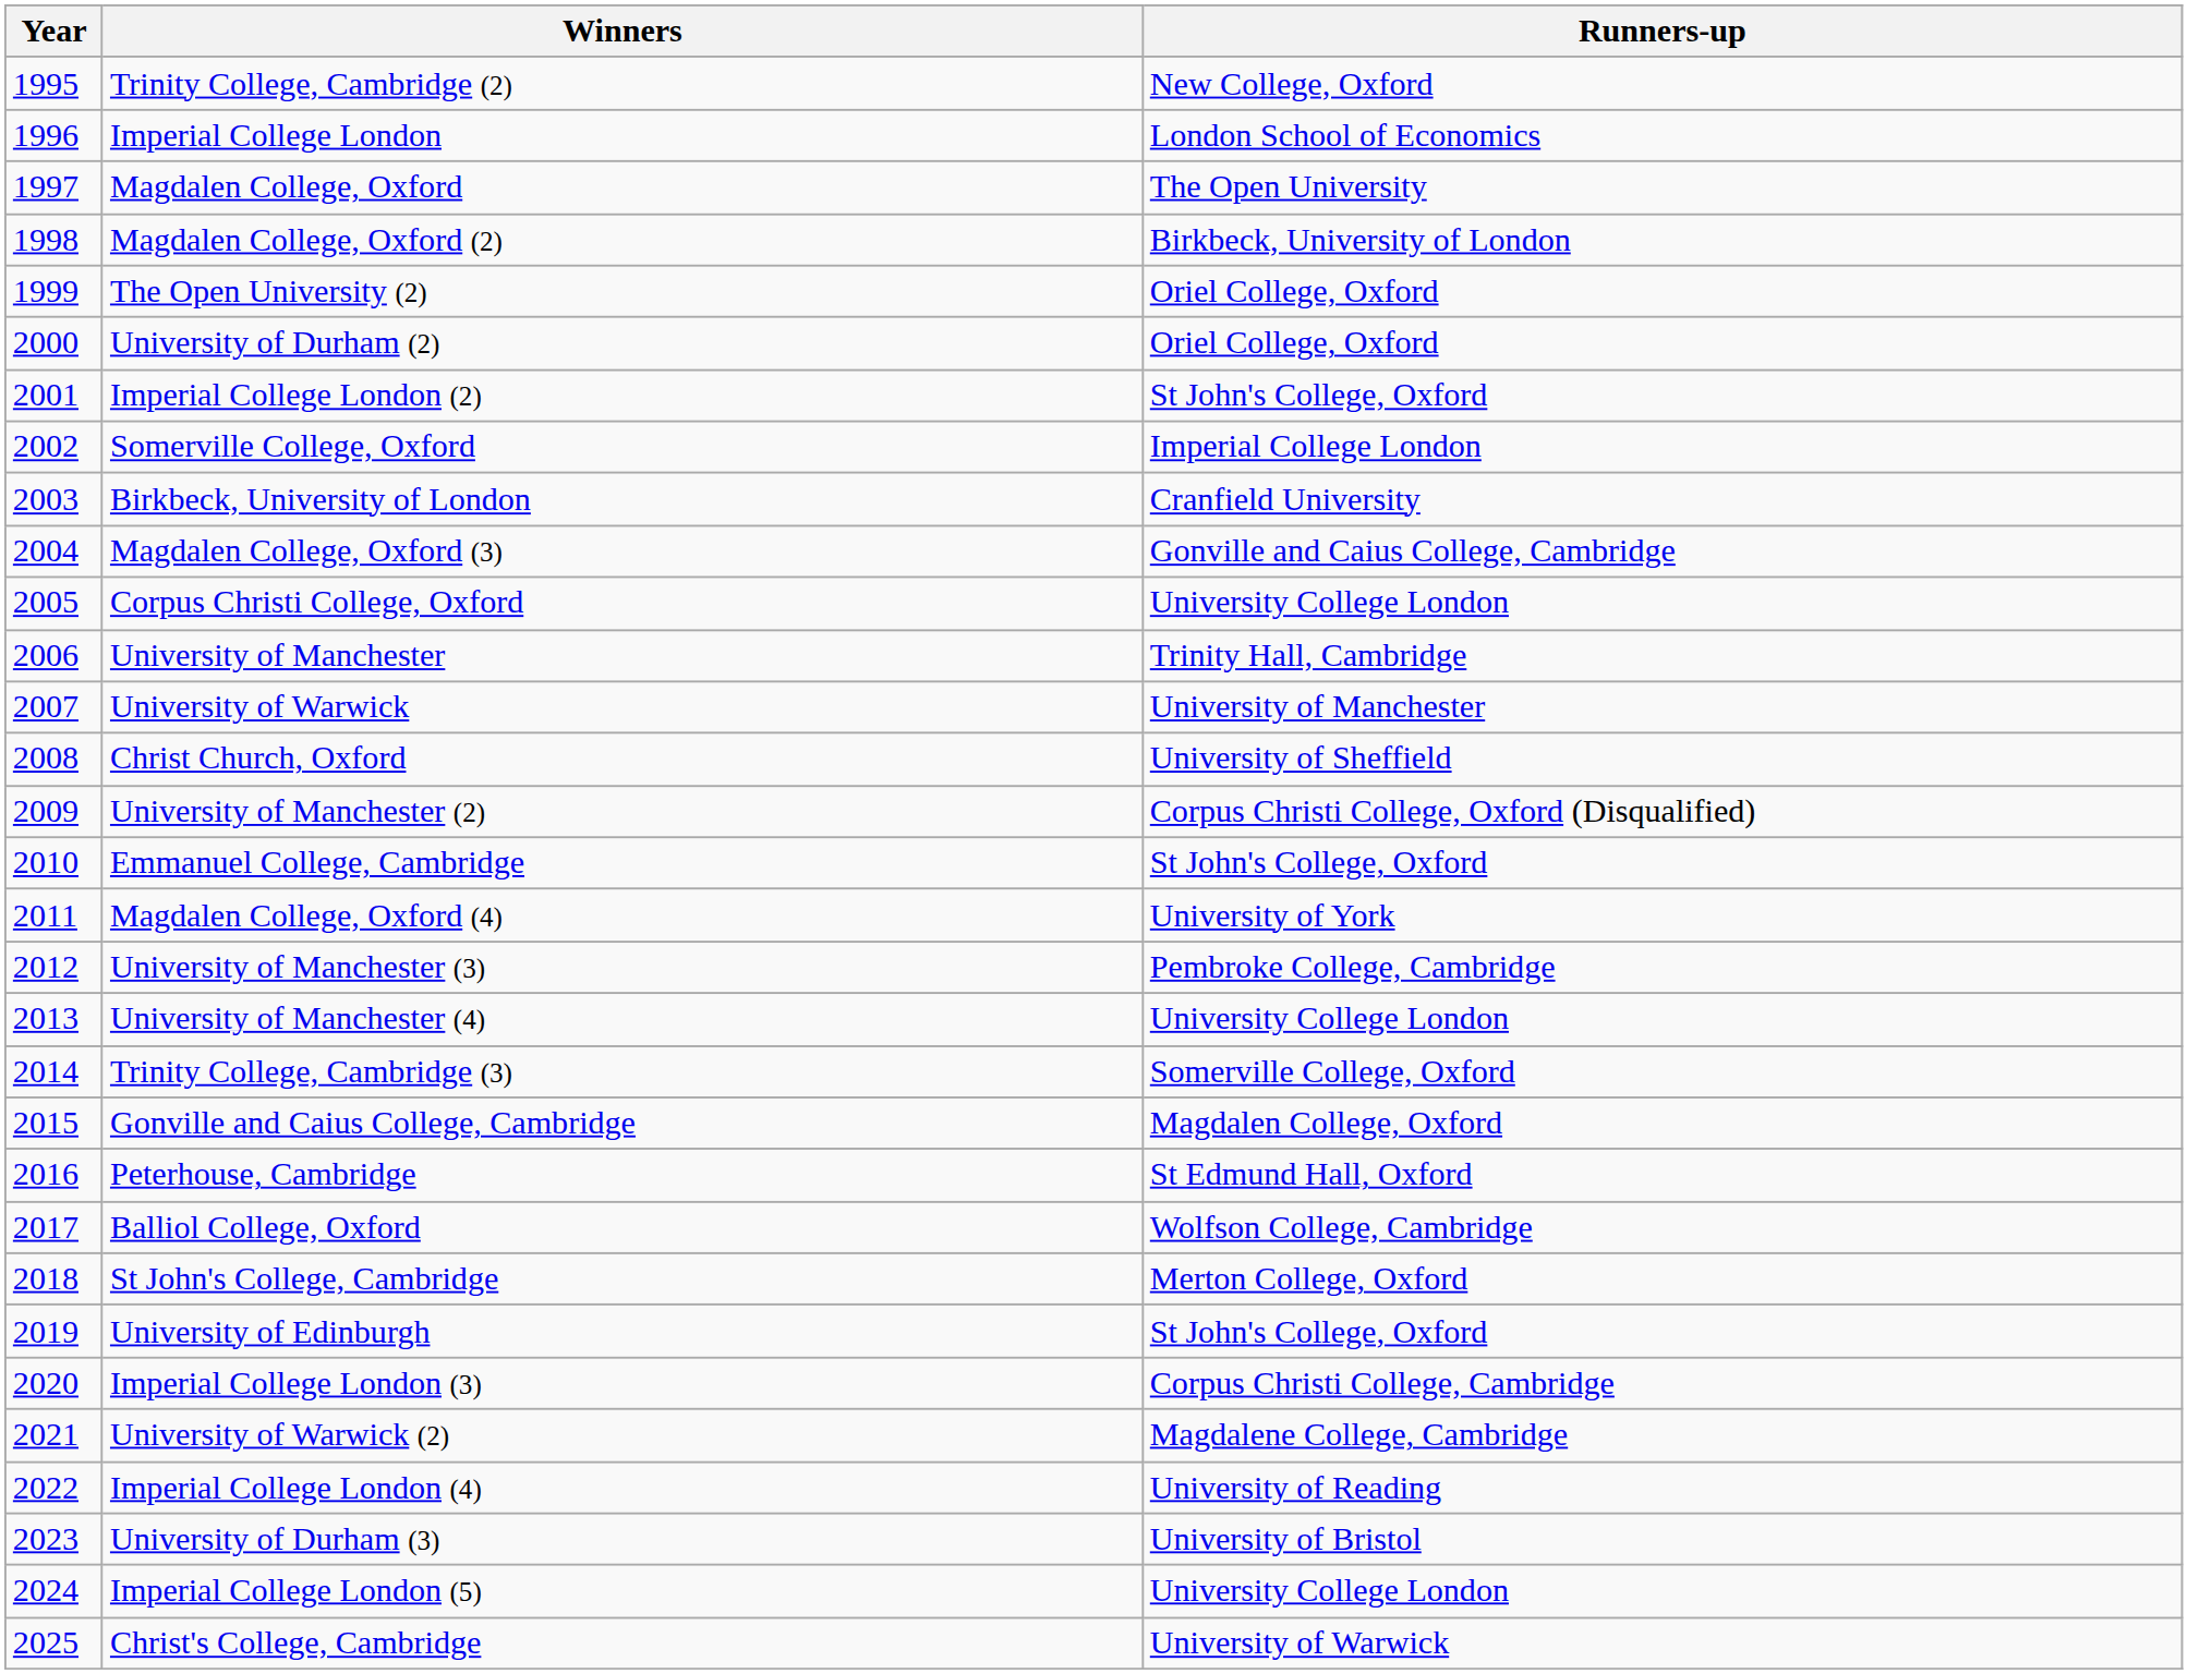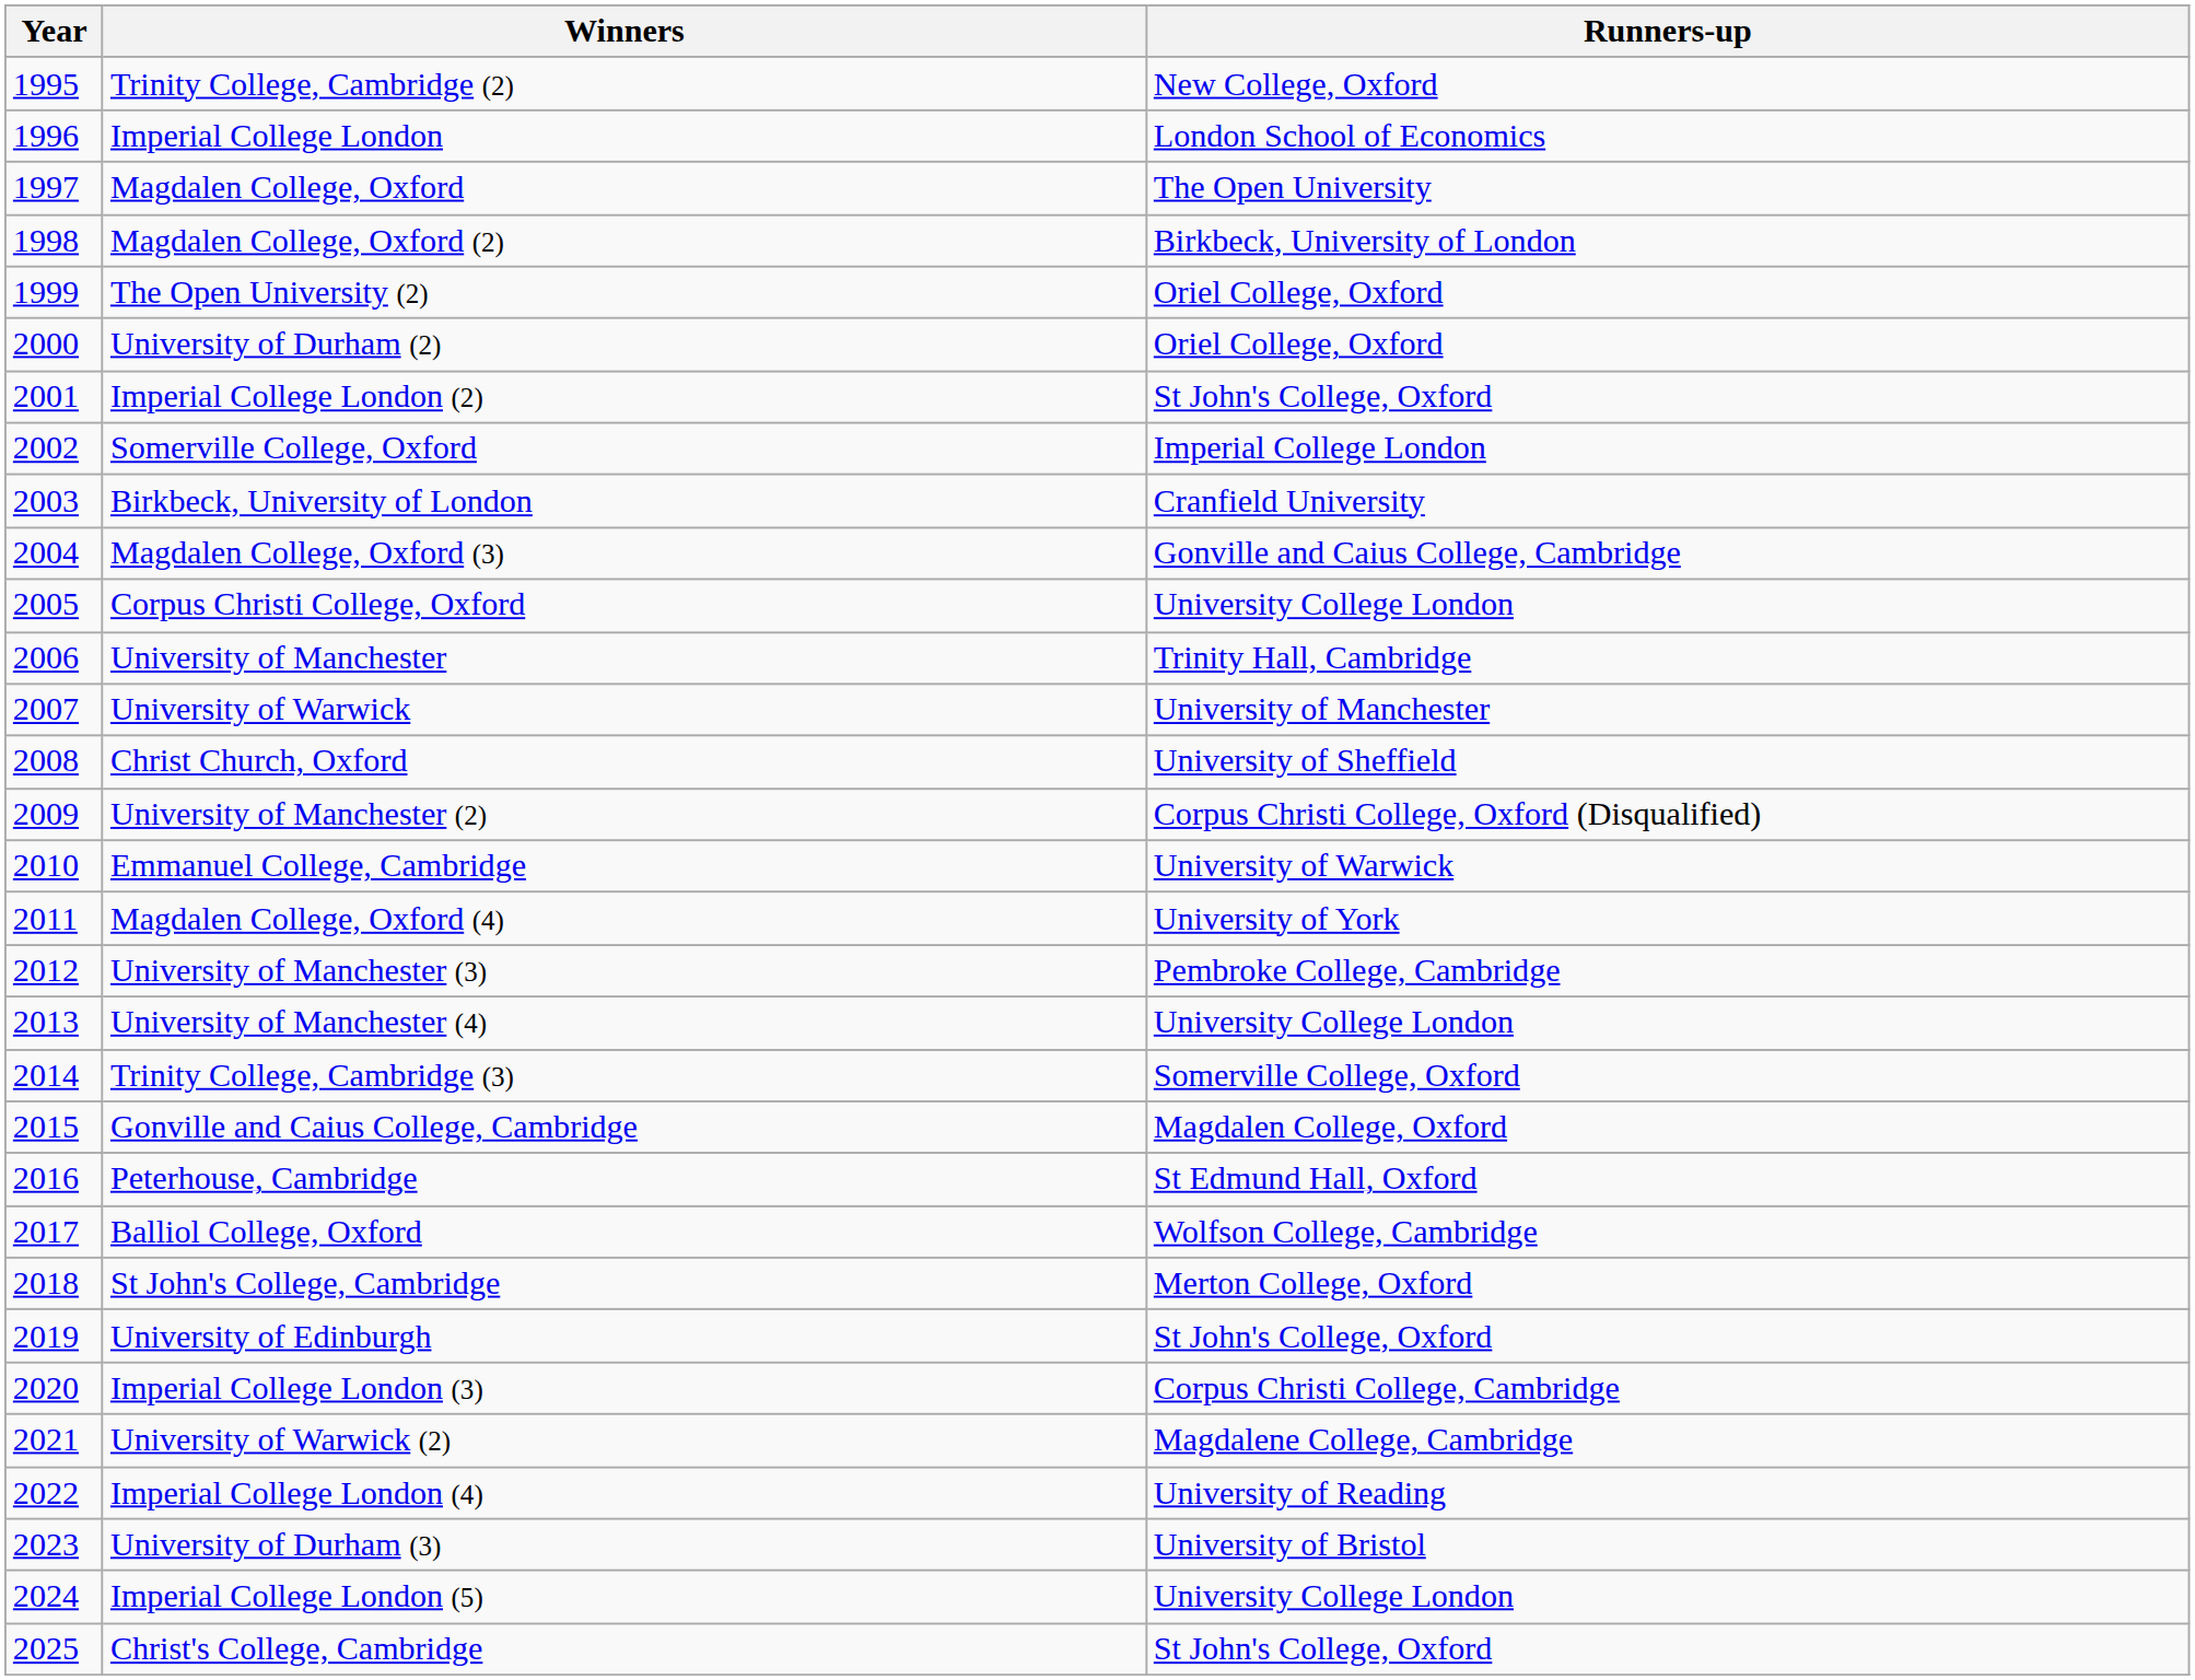Emmanuel College, Cambridge | Runners-up: St John's College, Oxford -> University of Warwick
Christ's College, Cambridge | Runners-up: University of Warwick -> St John's College, Oxford
